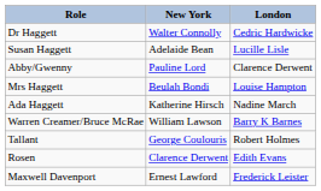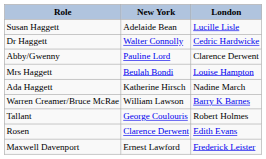rows swapped: Dr Haggett <-> Susan Haggett
